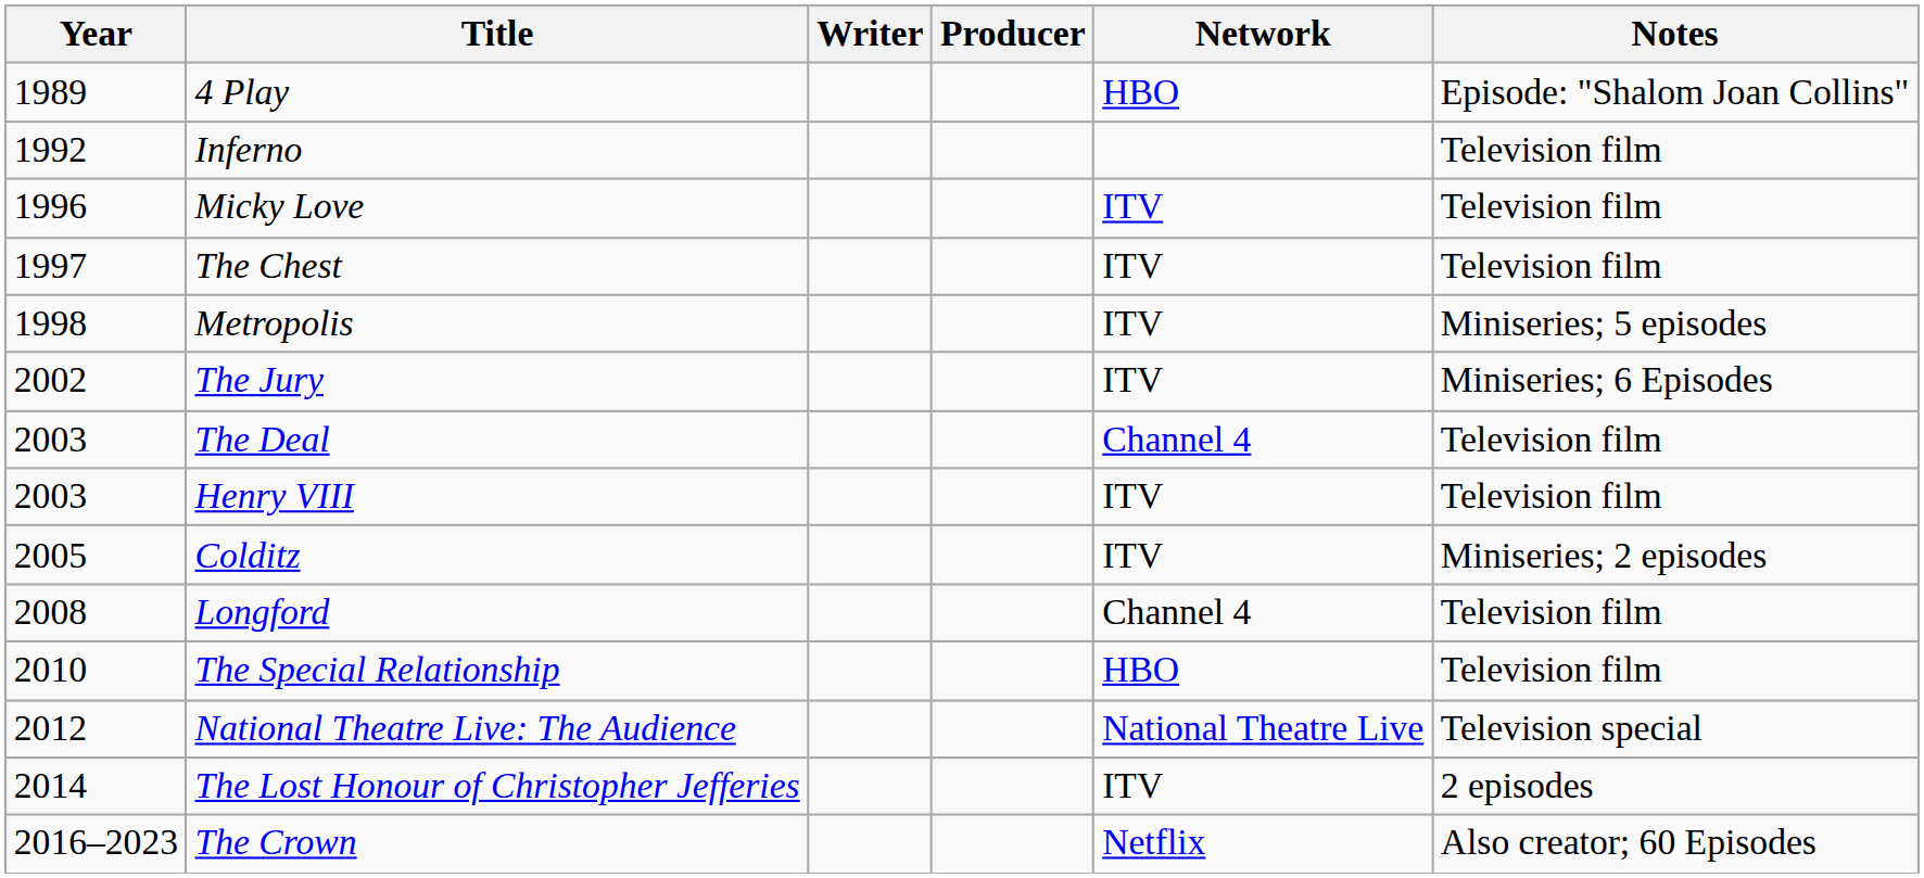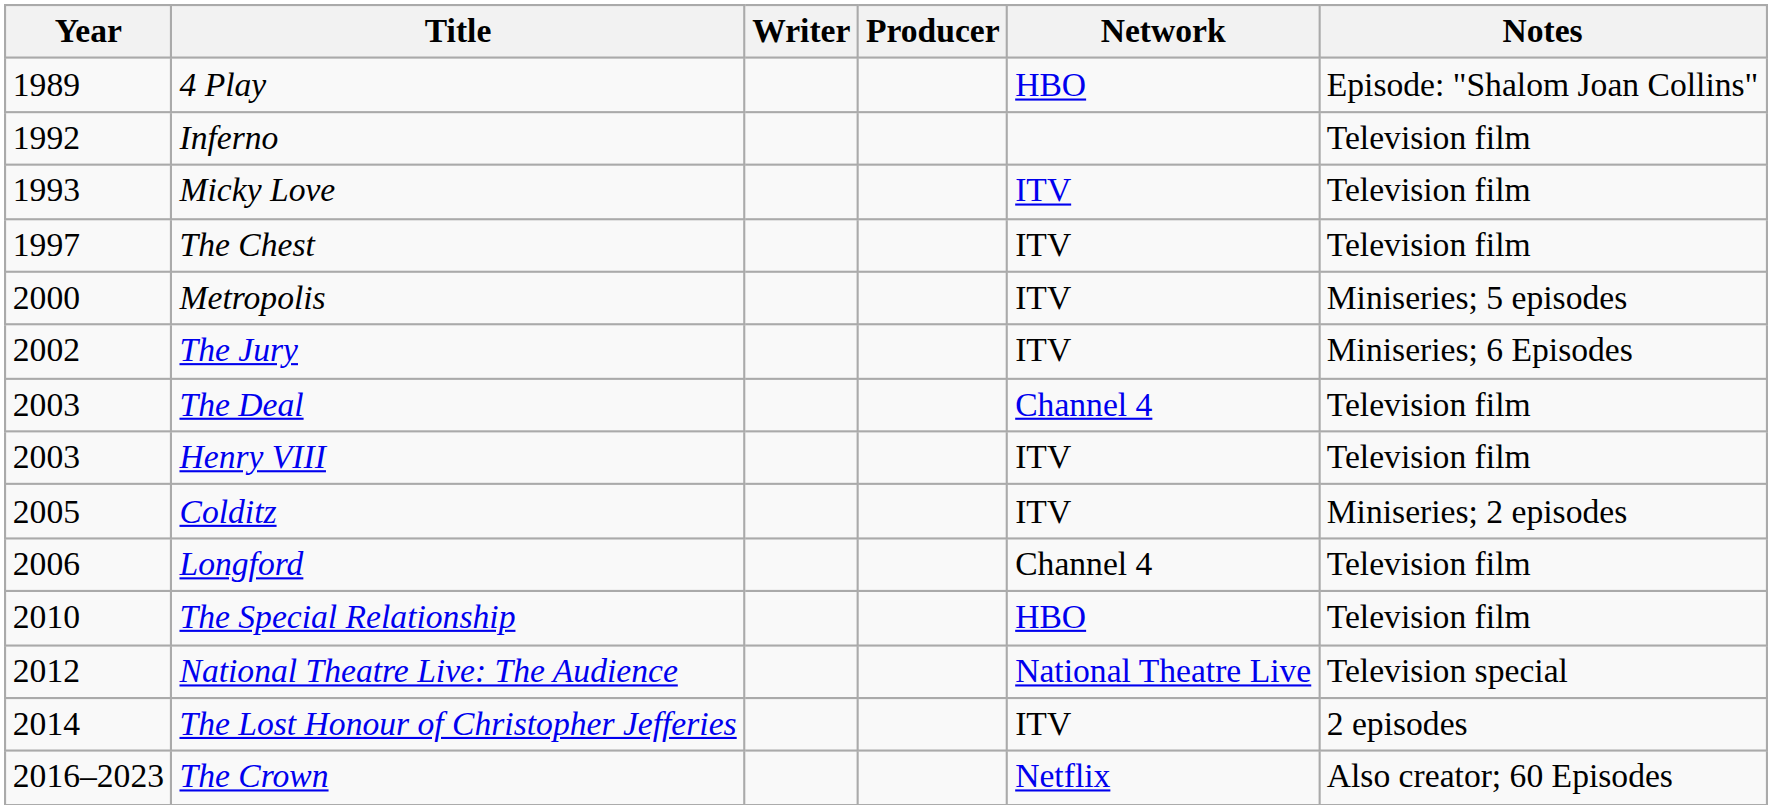Micky Love | Year: 1996 -> 1993
Metropolis | Year: 1998 -> 2000
Longford | Year: 2008 -> 2006
